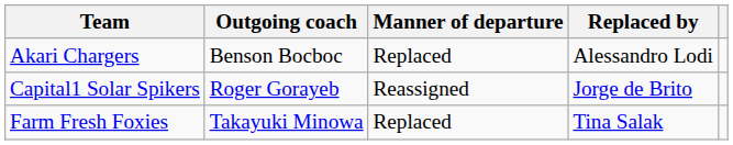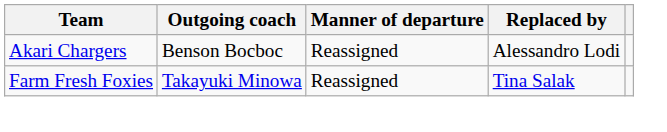Akari Chargers | Manner of departure: Replaced -> Reassigned
- row: Capital1 Solar Spikers | Roger Gorayeb | Reassigned | Jorge de Brito
Farm Fresh Foxies | Manner of departure: Replaced -> Reassigned
